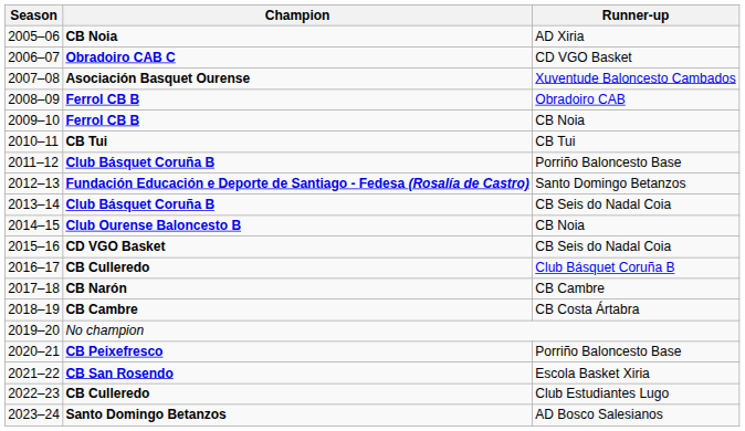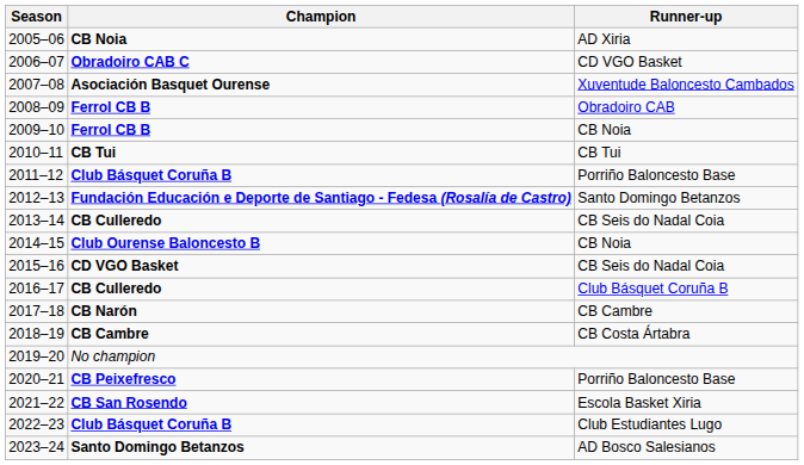2013–14 | Champion: Club Básquet Coruña B -> CB Culleredo
2022–23 | Champion: CB Culleredo -> Club Básquet Coruña B
